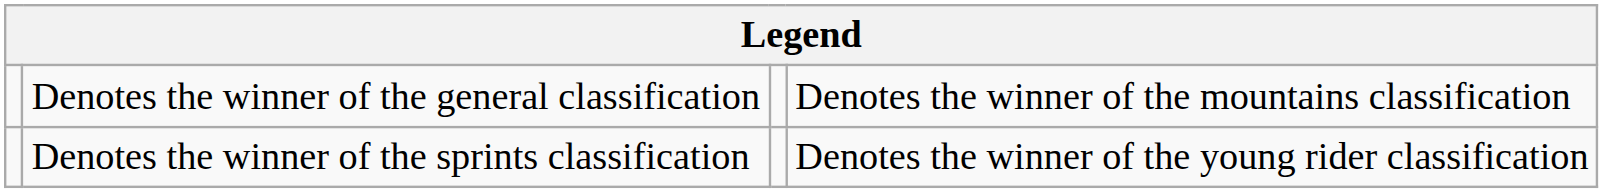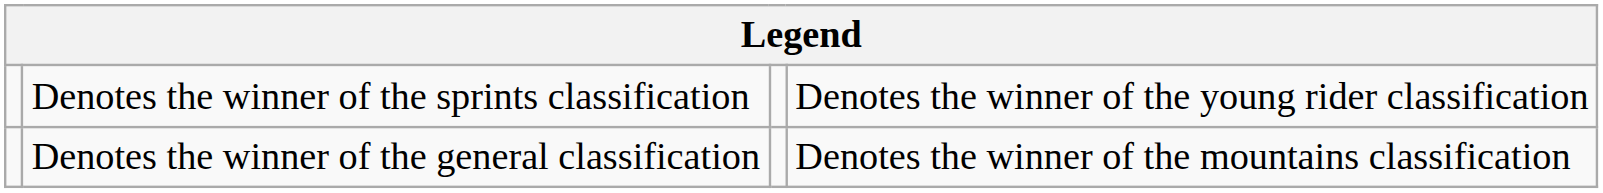rows swapped: Denotes the winner of the general classification <-> Denotes the winner of the sprints classification
